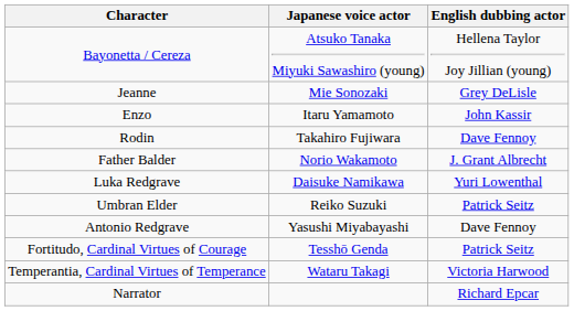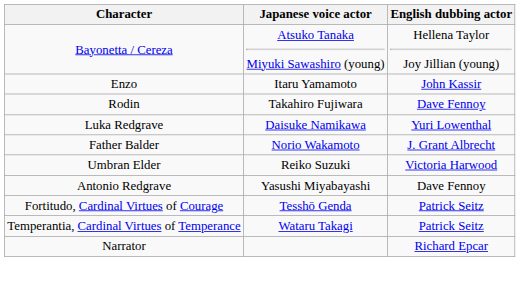- row: Jeanne | Mie Sonozaki | Grey DeLisle
rows swapped: Luka Redgrave <-> Father Balder
Umbran Elder | English dubbing actor: Patrick Seitz -> Victoria Harwood
Temperantia, Cardinal Virtues of Temperance | English dubbing actor: Victoria Harwood -> Patrick Seitz
